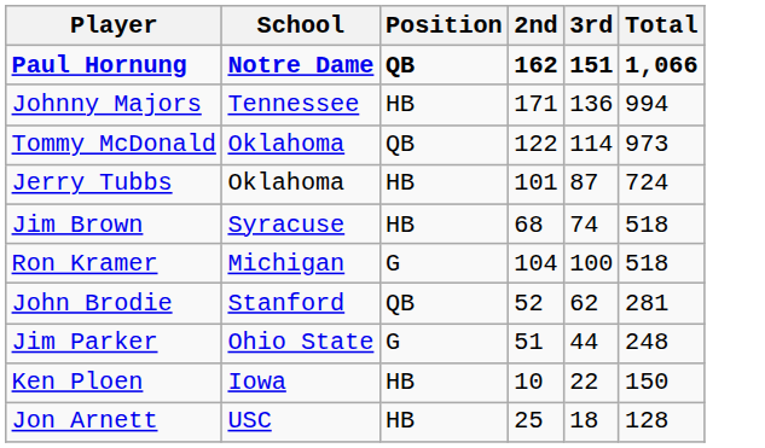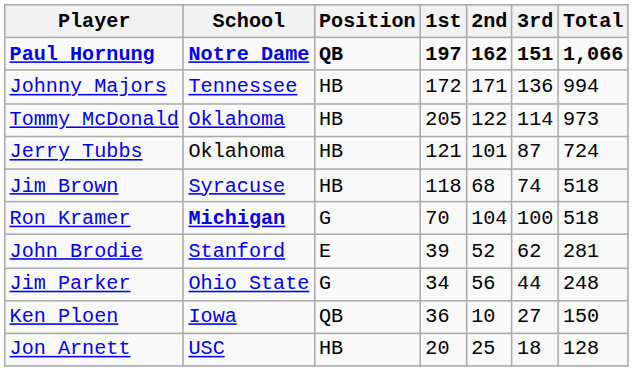+ column: 1st | 197 | 172 | 205 | 121 | 118 | 70 | 39 | 34 | 36 | 20
Tommy McDonald | Position: QB -> HB
Ron Kramer | School: normal -> bold
John Brodie | Position: QB -> E
Jim Parker | 2nd: 51 -> 56
Ken Ploen | Position: HB -> QB
Ken Ploen | 3rd: 22 -> 27
